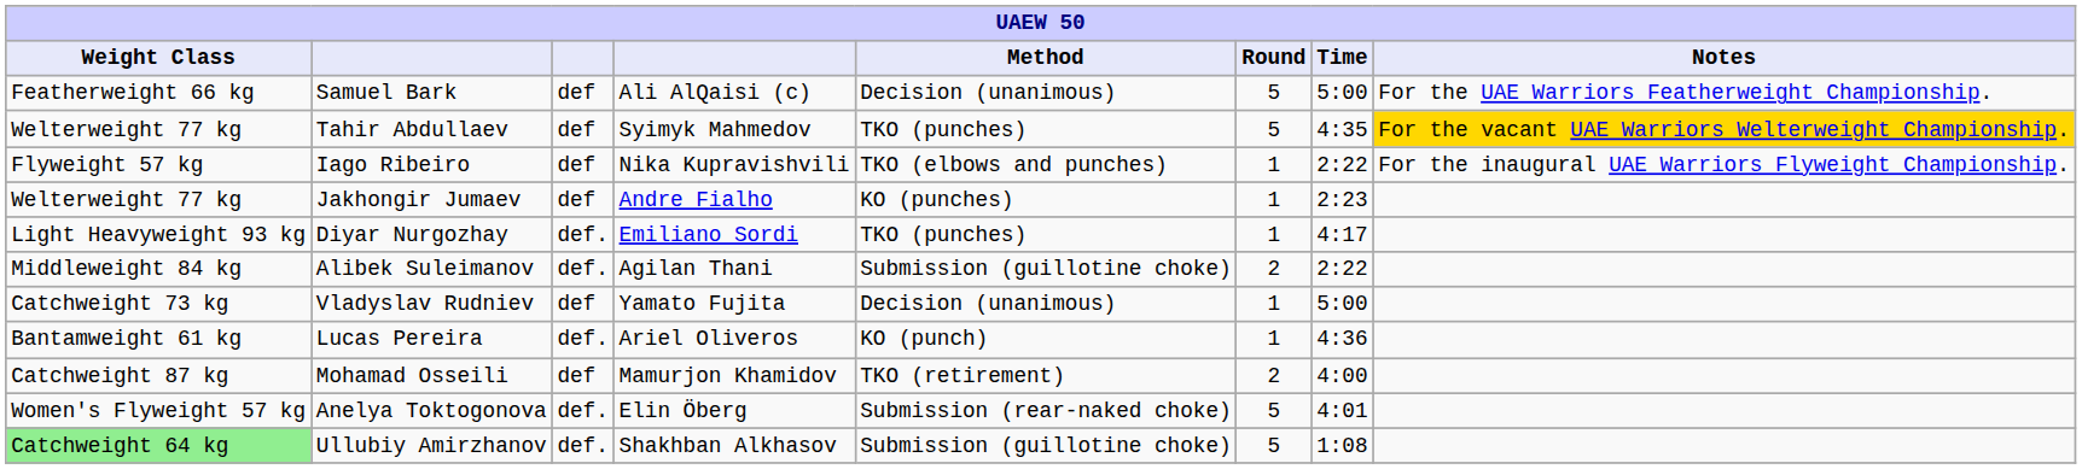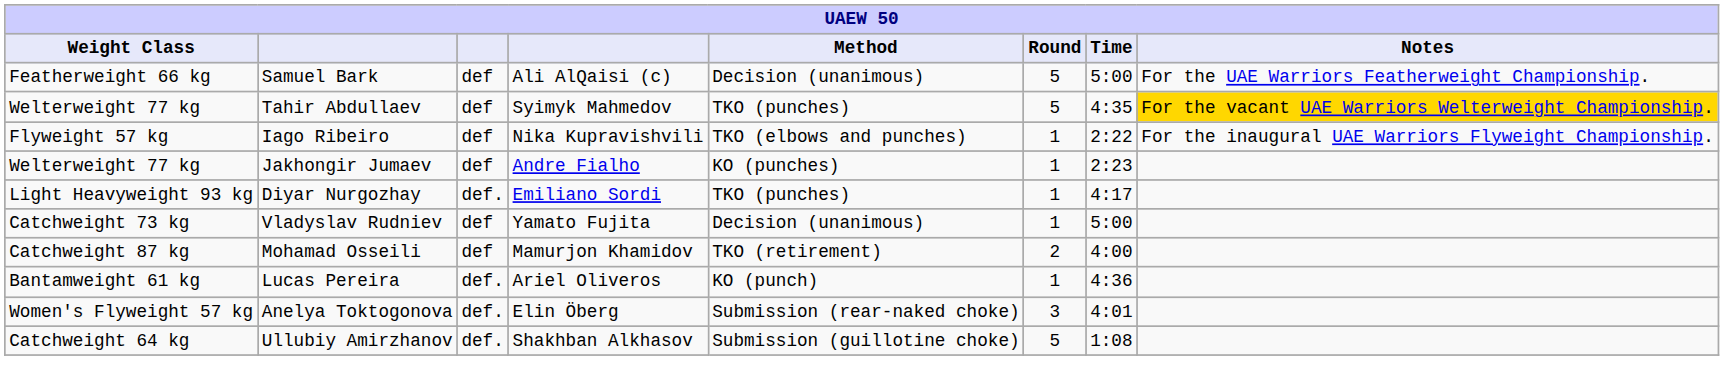- row: Middleweight 84 kg | Alibek Suleimanov | def. | Agilan Thani | Submission (guillotine choke) | 2 | 2:22
rows swapped: Mohamad Osseili <-> Lucas Pereira
Anelya Toktogonova | Round: 5 -> 3
Ullubiy Amirzhanov | Weight Class: lightgreen background -> no background
